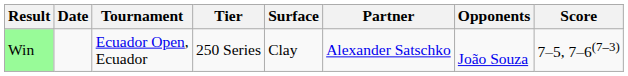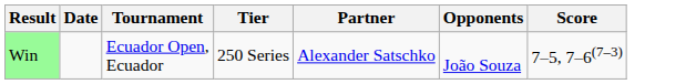- column: Surface | Clay
